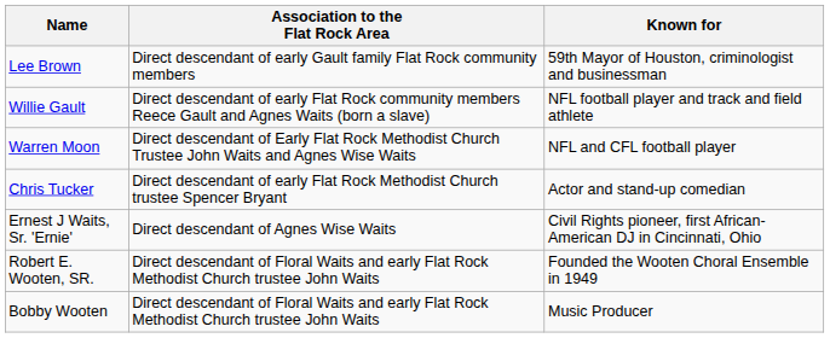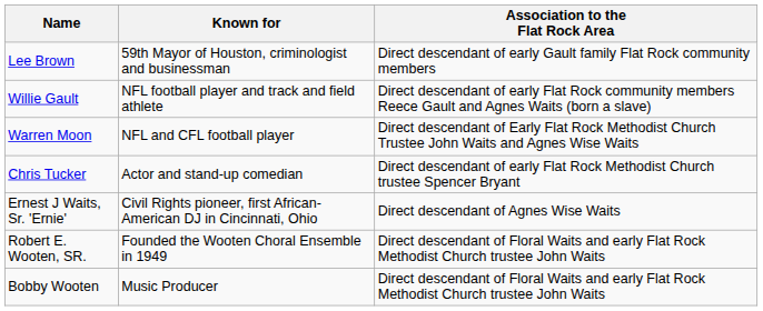columns swapped: Known for <-> Association to the Flat Rock Area
